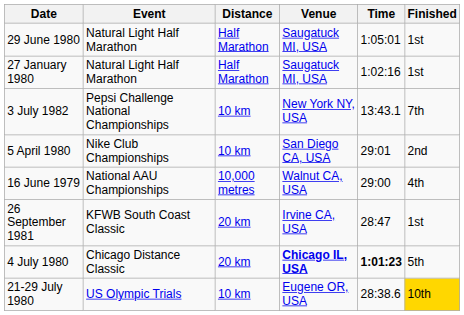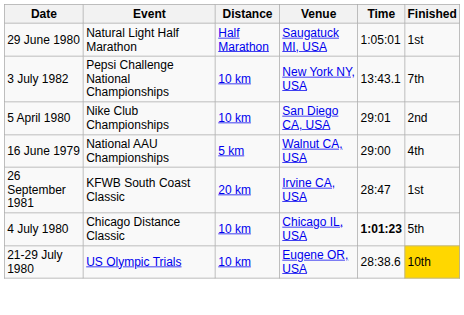- row: 27 January 1980 | Natural Light Half Marathon | Half Marathon | Saugatuck MI, USA | 1:02:16 | 1st
16 June 1979 | Distance: 10,000 metres -> 5 km
4 July 1980 | Distance: 20 km -> 10 km
4 July 1980 | Venue: bold -> normal
